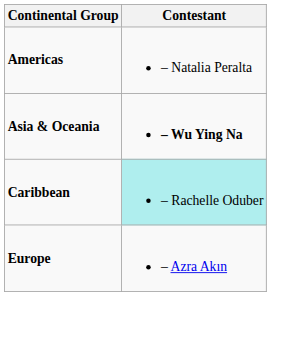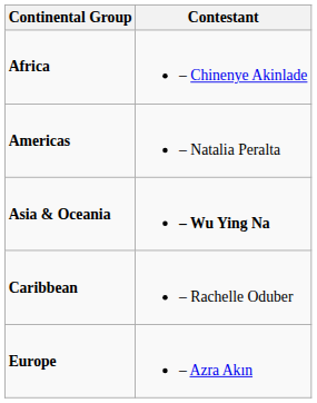+ row: Africa | – Chinenye Akinlade
Caribbean | Contestant: paleturquoise background -> no background
